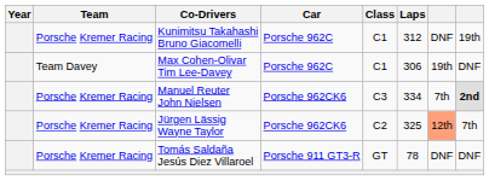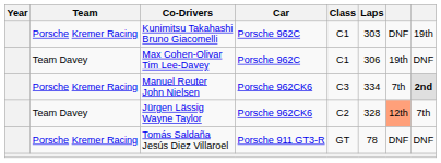Kunimitsu Takahashi Bruno Giacomelli | Laps: 312 -> 303
Jürgen Lässig Wayne Taylor | Team: Porsche Kremer Racing -> Team Davey
Jürgen Lässig Wayne Taylor | Laps: 325 -> 328
